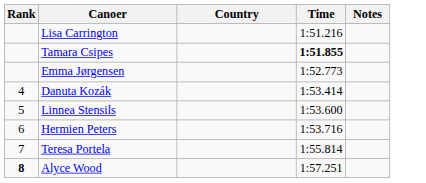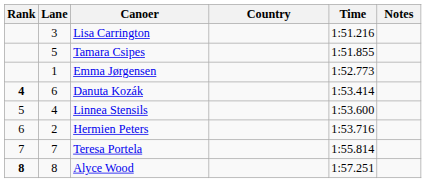+ column: Lane | 3 | 5 | 1 | 6 | 4 | 2 | 7 | 8
Tamara Csipes | Time: bold -> normal
Danuta Kozák | Rank: normal -> bold
